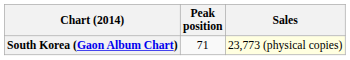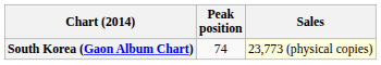South Korea (Gaon Album Chart) | Peak position: 71 -> 74
